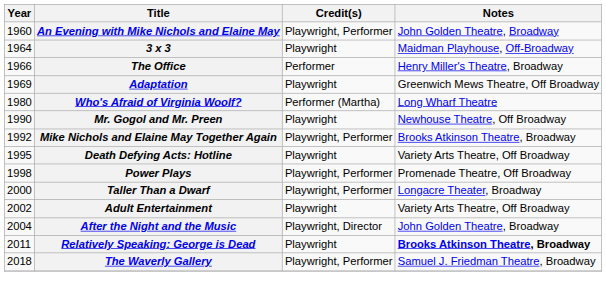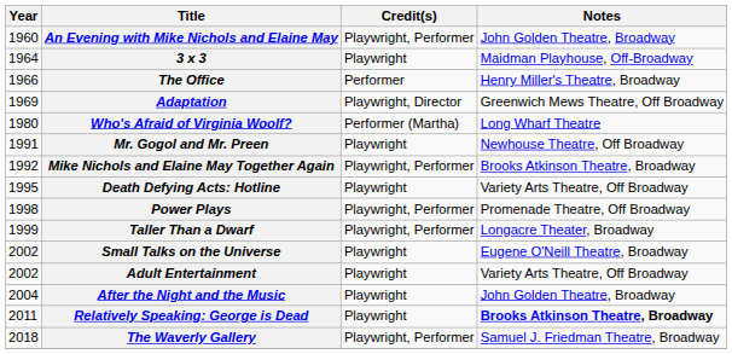Adaptation | Credit(s): Playwright -> Playwright, Director
Mr. Gogol and Mr. Preen | Year: 1990 -> 1991
Taller Than a Dwarf | Year: 2000 -> 1999
+ row: 2002 | Small Talks on the Universe | Playwright | Eugene O'Neill Theatre, Broadway
After the Night and the Music | Credit(s): Playwright, Director -> Playwright
